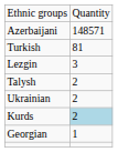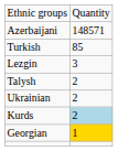Turkish | column 2: 81 -> 85
Georgian | column 2: no background -> gold background
